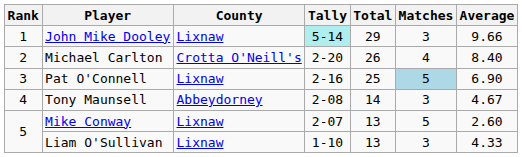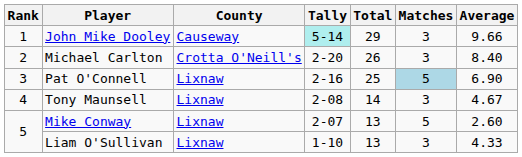John Mike Dooley | County: Lixnaw -> Causeway
Michael Carlton | Matches: 4 -> 3
Tony Maunsell | County: Abbeydorney -> Lixnaw
